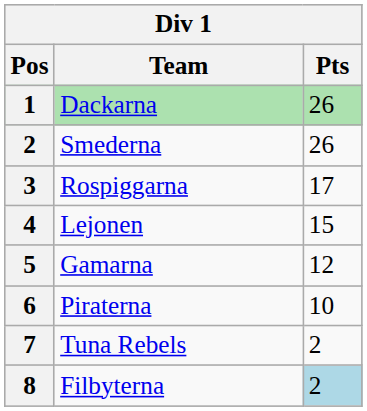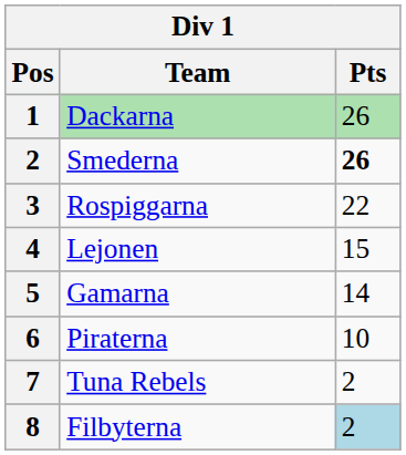Smederna | Pts: normal -> bold
Rospiggarna | Pts: 17 -> 22
Gamarna | Pts: 12 -> 14
